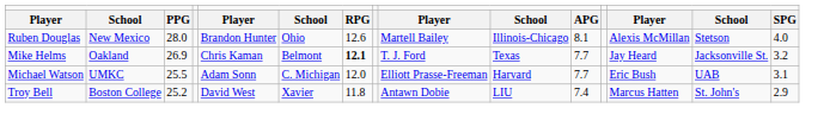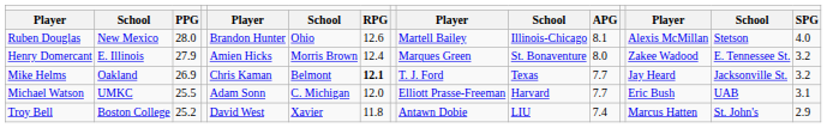+ row: Henry Domercant | E. Illinois | 27.9 | Amien Hicks | Morris Brown | 12.4 | Marques Green | St. Bonaventure | 8.0 | Zakee Wadood | E. Tennessee St. | 3.2
